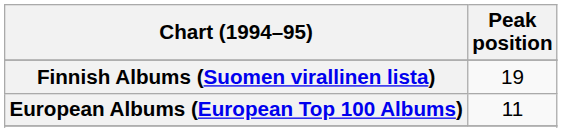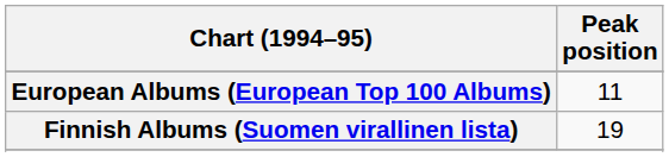rows swapped: European Albums (European Top 100 Albums) <-> Finnish Albums (Suomen virallinen lista)
